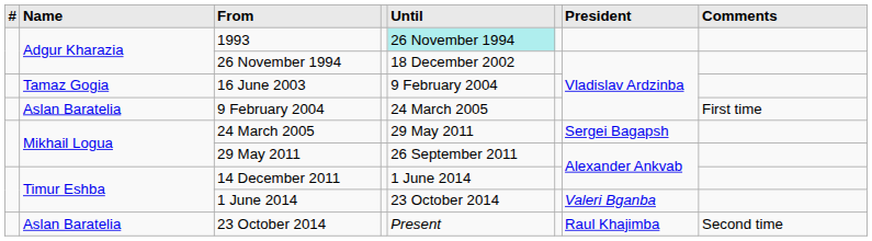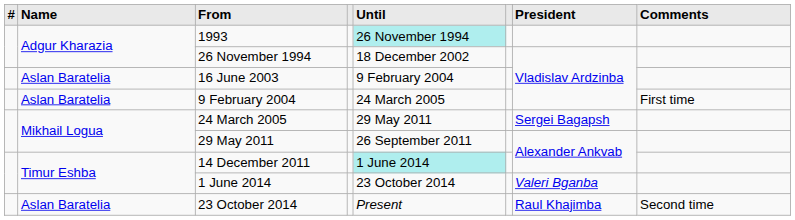16 June 2003 | column 2: Tamaz Gogia -> Aslan Baratelia
14 December 2011 | column 5: no background -> paleturquoise background
